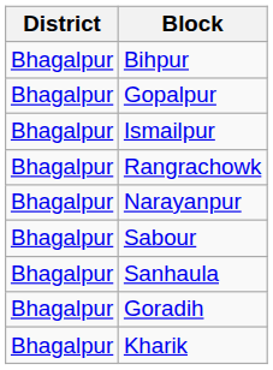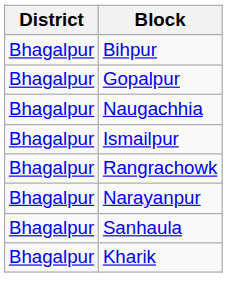+ row: Bhagalpur | Naugachhia
- row: Bhagalpur | Sabour
- row: Bhagalpur | Goradih
